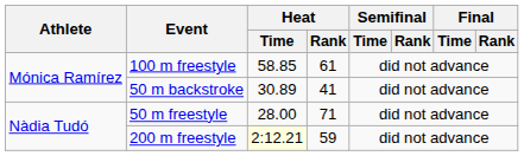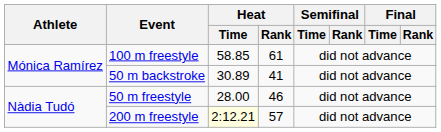50 m freestyle | Heat / Rank: 71 -> 46
200 m freestyle | Heat / Rank: 59 -> 57
